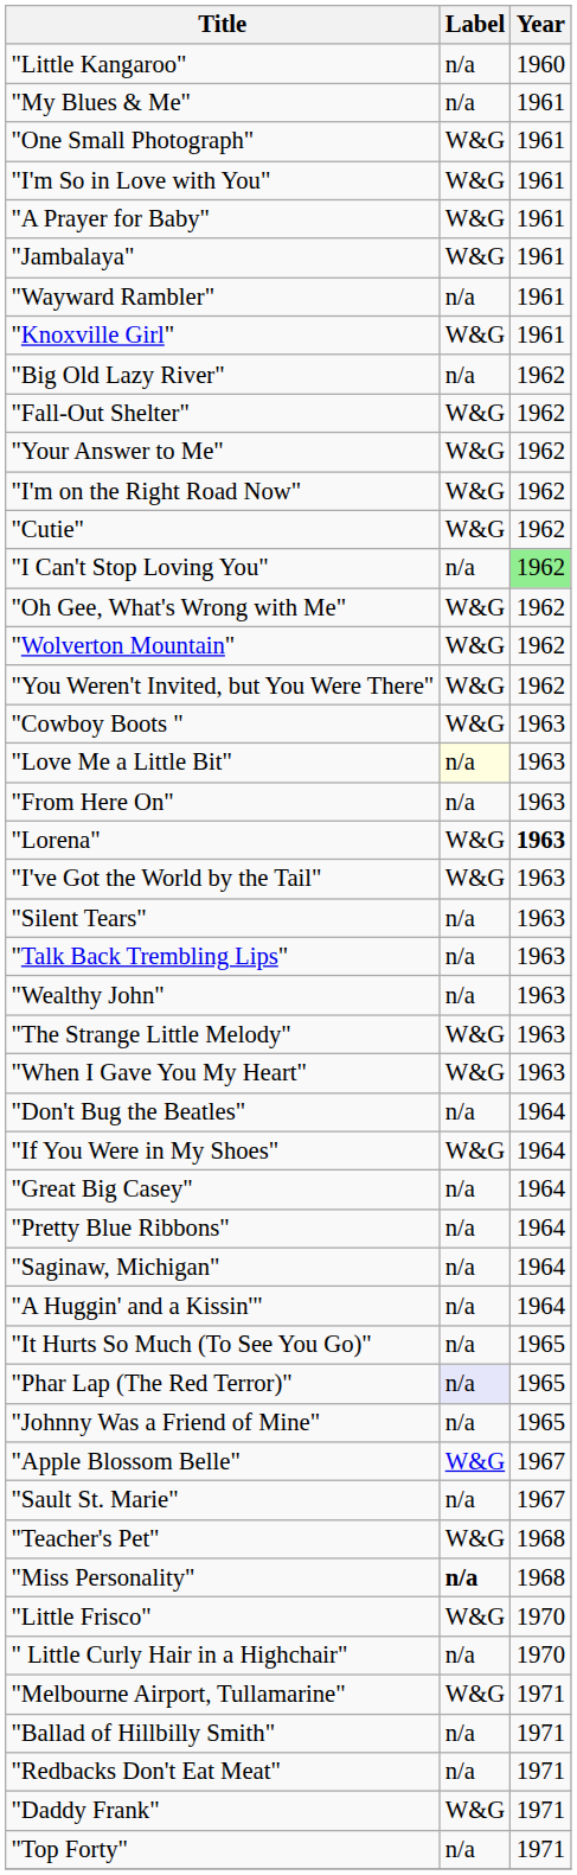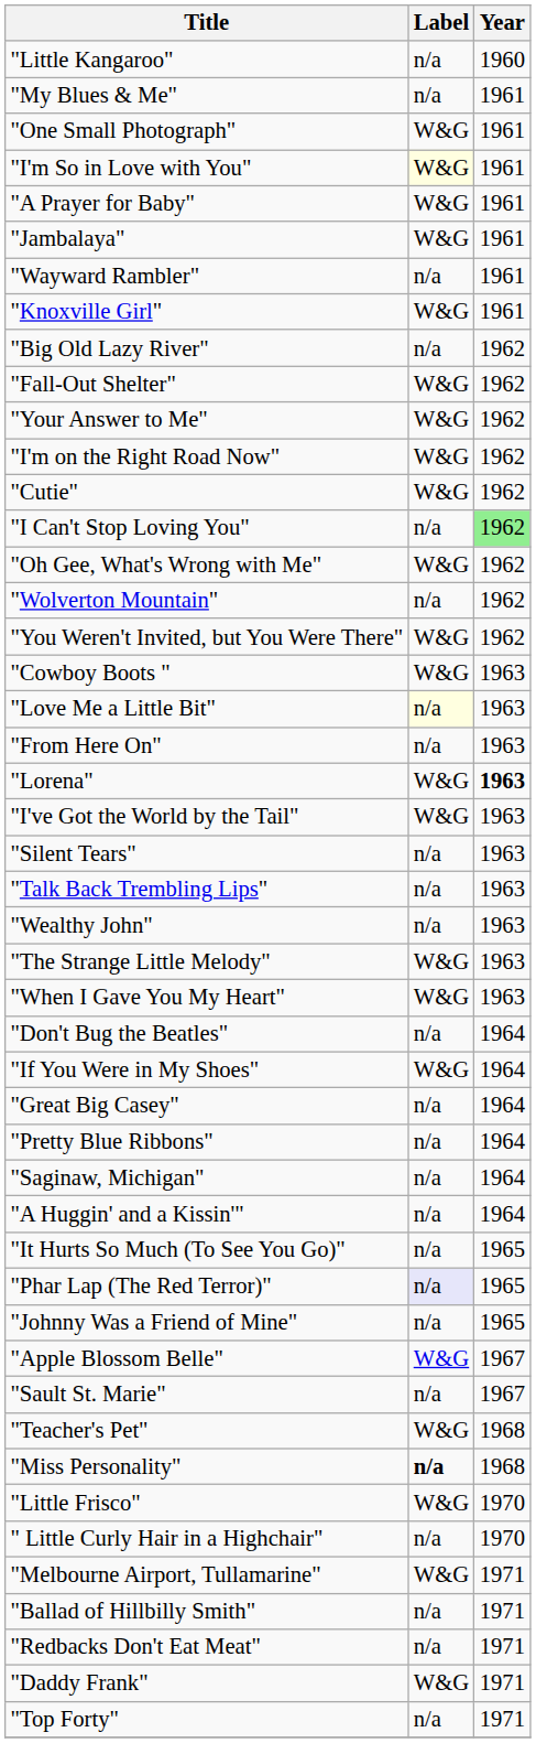"I'm So in Love with You" | Label: no background -> lightyellow background
"Wolverton Mountain" | Label: W&G -> n/a
